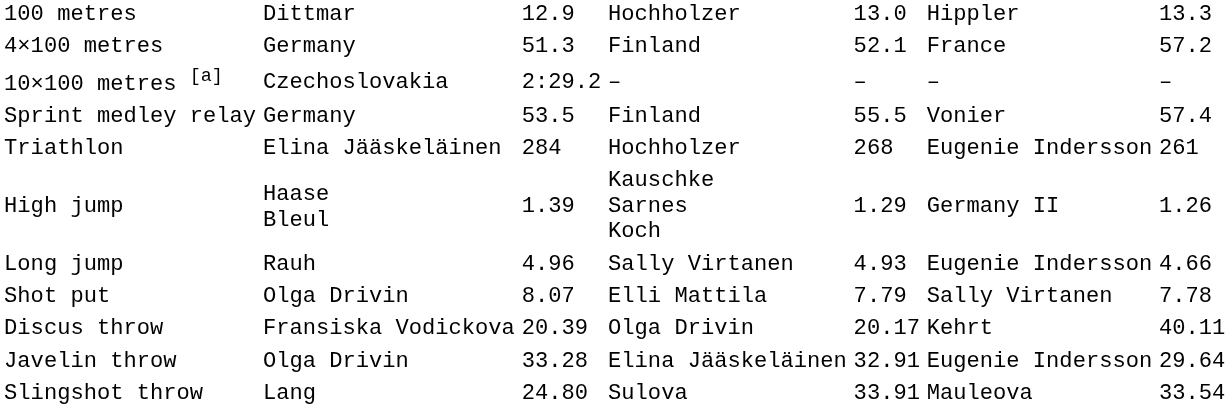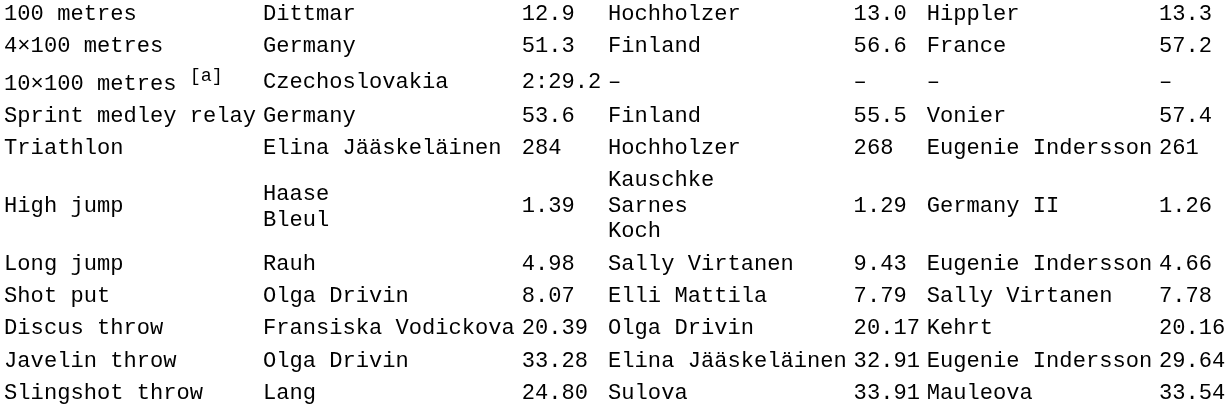4×100 metres | column 5: 52.1 -> 56.6
Sprint medley relay | column 3: 53.5 -> 53.6
Long jump | column 3: 4.96 -> 4.98
Long jump | column 5: 4.93 -> 9.43
Discus throw | column 7: 40.11 -> 20.16
